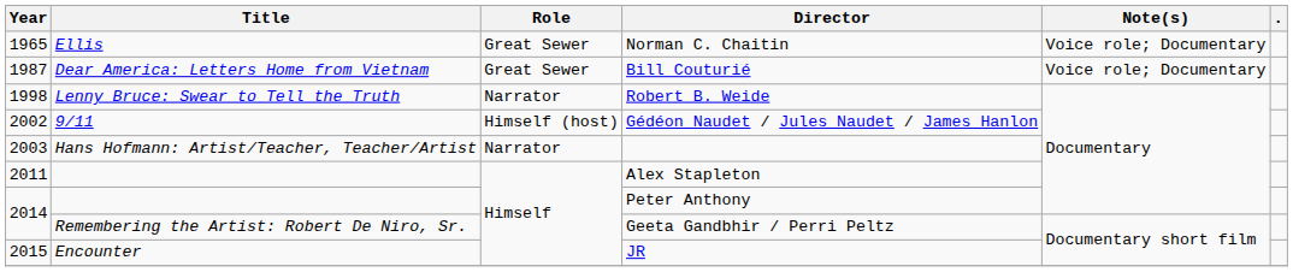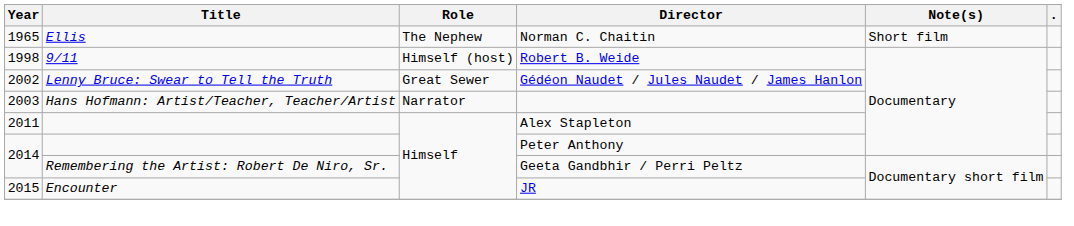Norman C. Chaitin | Role: Great Sewer -> The Nephew
Norman C. Chaitin | Note(s): Voice role; Documentary -> Short film
- row: 1987 | Dear America: Letters Home from Vietnam | Great Sewer | Bill Couturié | Voice role; Documentary
Robert B. Weide | Title: Lenny Bruce: Swear to Tell the Truth -> 9/11
Robert B. Weide | Role: Narrator -> Himself (host)
Gédéon Naudet / Jules Naudet / James Hanlon | Title: 9/11 -> Lenny Bruce: Swear to Tell the Truth
Gédéon Naudet / Jules Naudet / James Hanlon | Role: Himself (host) -> Great Sewer
